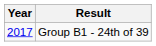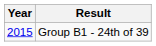Group B1 - 24th of 39 | Year: 2017 -> 2015
